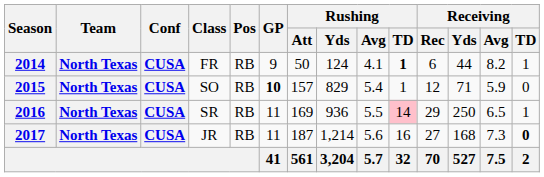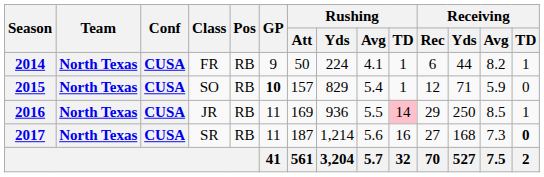2014 | Rushing / Yds: 124 -> 224
2014 | Rushing / TD: bold -> normal
2016 | Class: SR -> JR
2016 | Receiving / Avg: 6.5 -> 8.5
2017 | Class: JR -> SR
